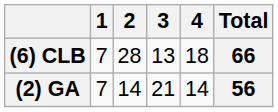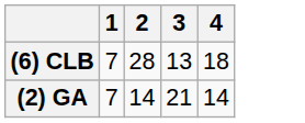- column: Total | 66 | 56
